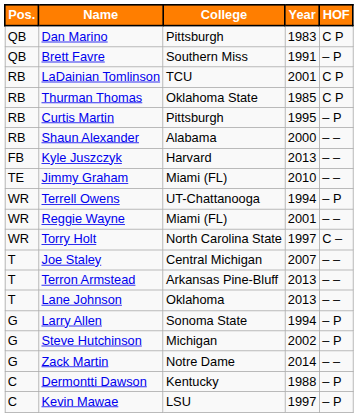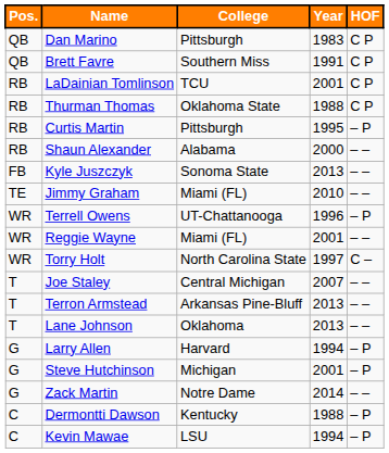Brett Favre | HOF: – P -> C P
Thurman Thomas | Year: 1985 -> 1988
Kyle Juszczyk | College: Harvard -> Sonoma State
Terrell Owens | Year: 1994 -> 1996
Larry Allen | College: Sonoma State -> Harvard
Steve Hutchinson | Year: 2002 -> 2001
Kevin Mawae | Year: 1997 -> 1994
